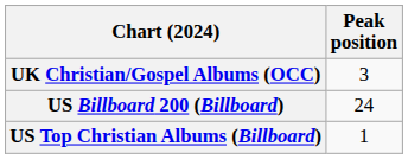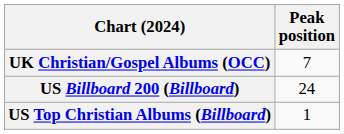UK Christian/Gospel Albums (OCC) | Peak position: 3 -> 7
